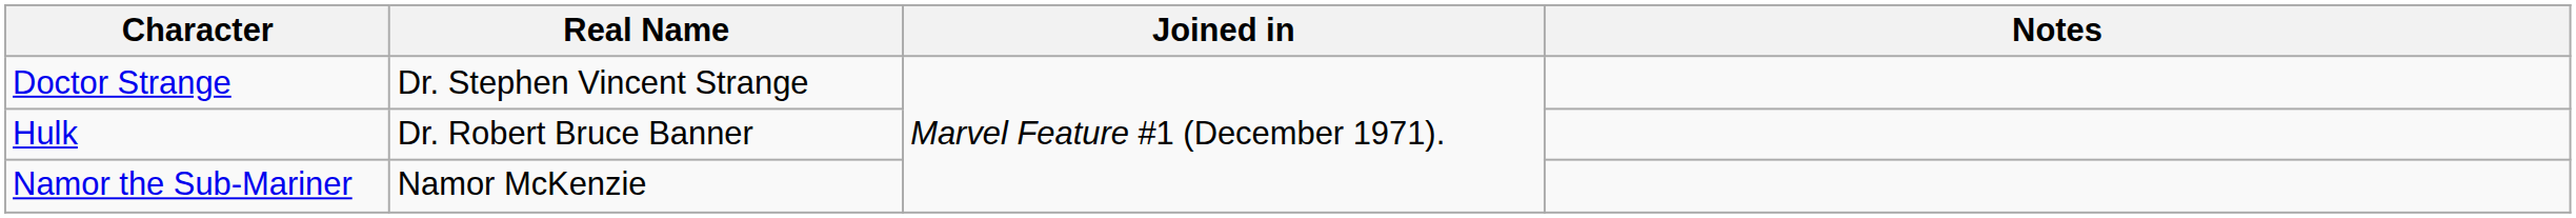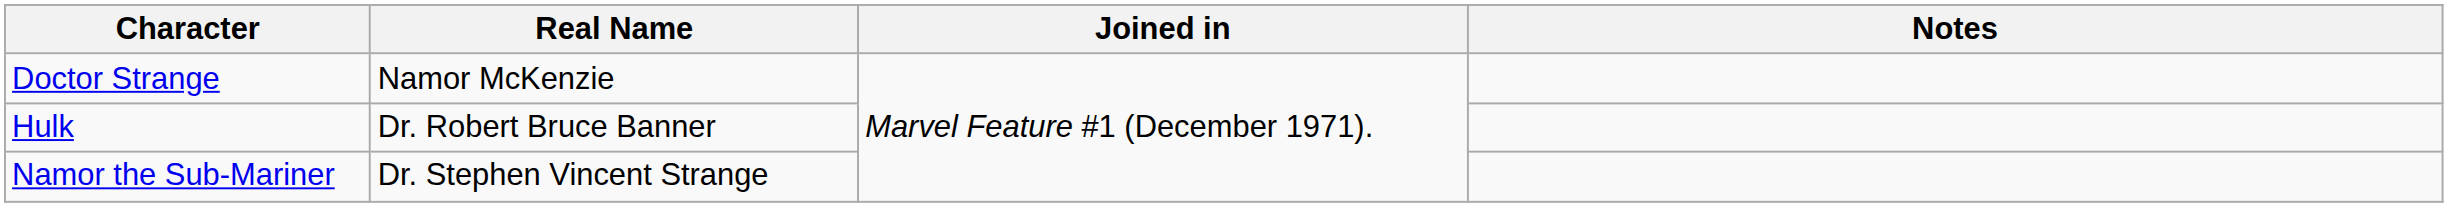Doctor Strange | Real Name: Dr. Stephen Vincent Strange -> Namor McKenzie
Namor the Sub-Mariner | Real Name: Namor McKenzie -> Dr. Stephen Vincent Strange
